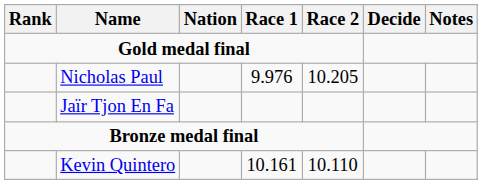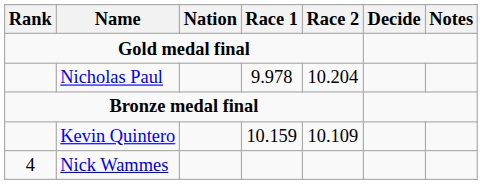Nicholas Paul | Race 1: 9.976 -> 9.978
Nicholas Paul | Race 2: 10.205 -> 10.204
- row: Jaïr Tjon En Fa
Kevin Quintero | Race 1: 10.161 -> 10.159
Kevin Quintero | Race 2: 10.110 -> 10.109
+ row: 4 | Nick Wammes
